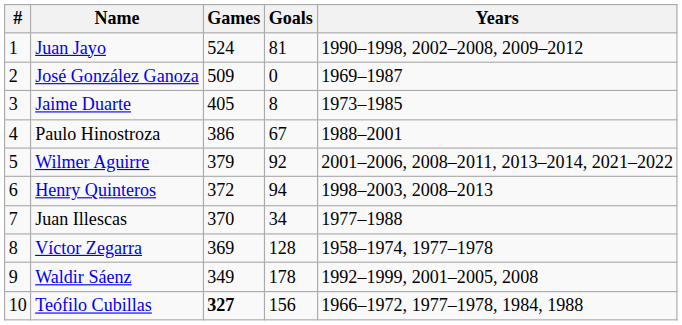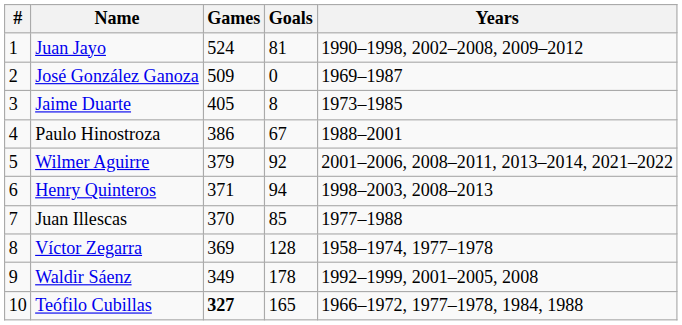Henry Quinteros | Games: 372 -> 371
Juan Illescas | Goals: 34 -> 85
Teófilo Cubillas | Goals: 156 -> 165
